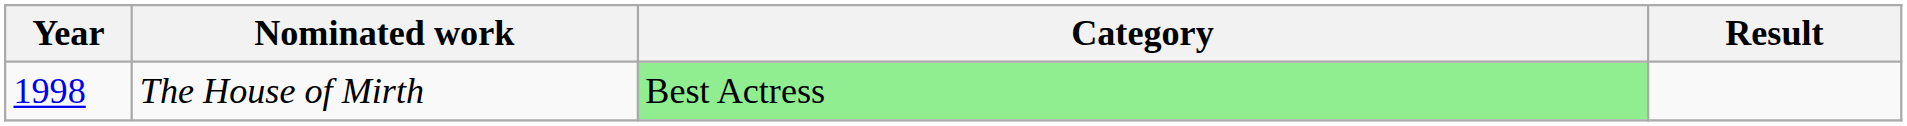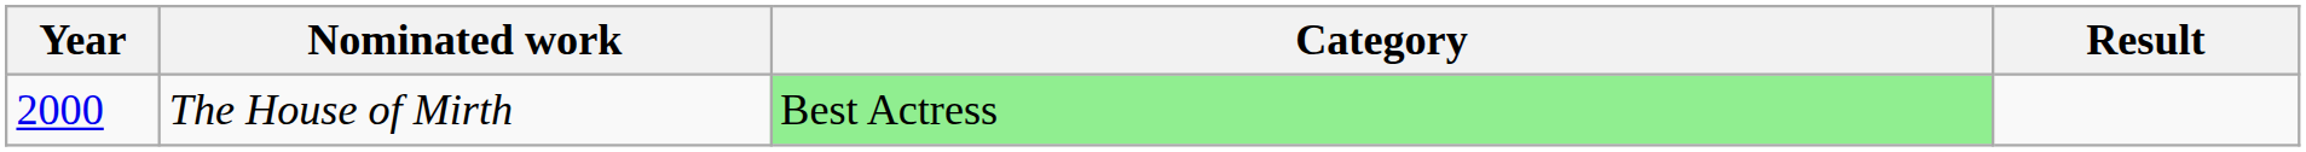The House of Mirth | Year: 1998 -> 2000
